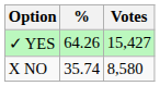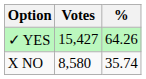columns swapped: Votes <-> %
